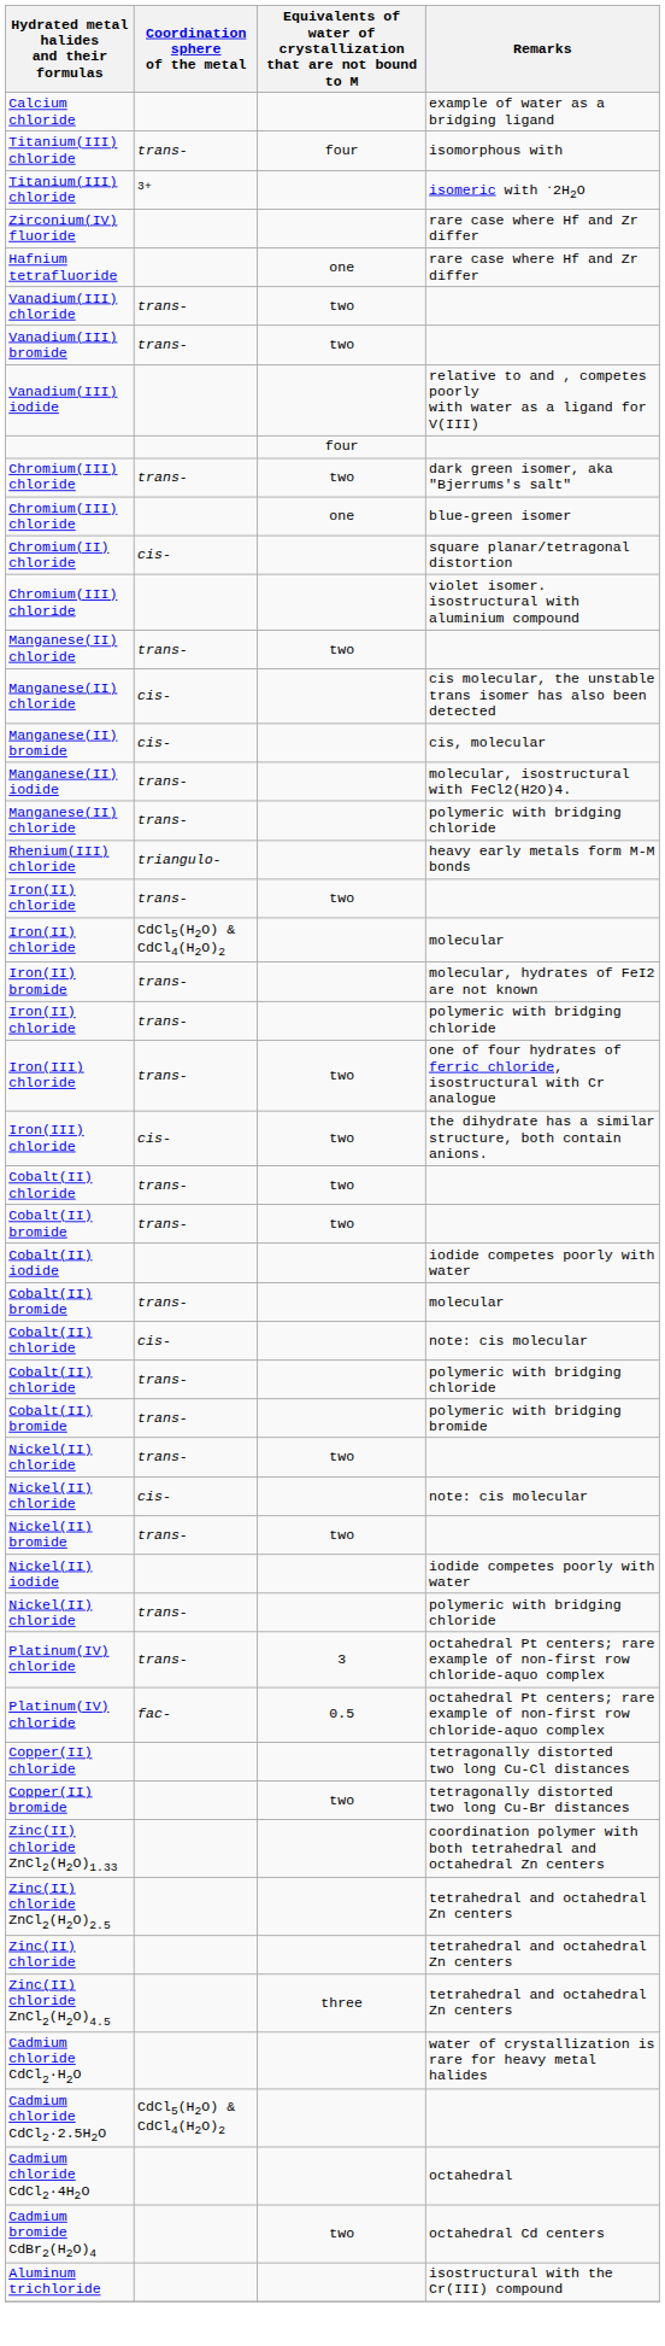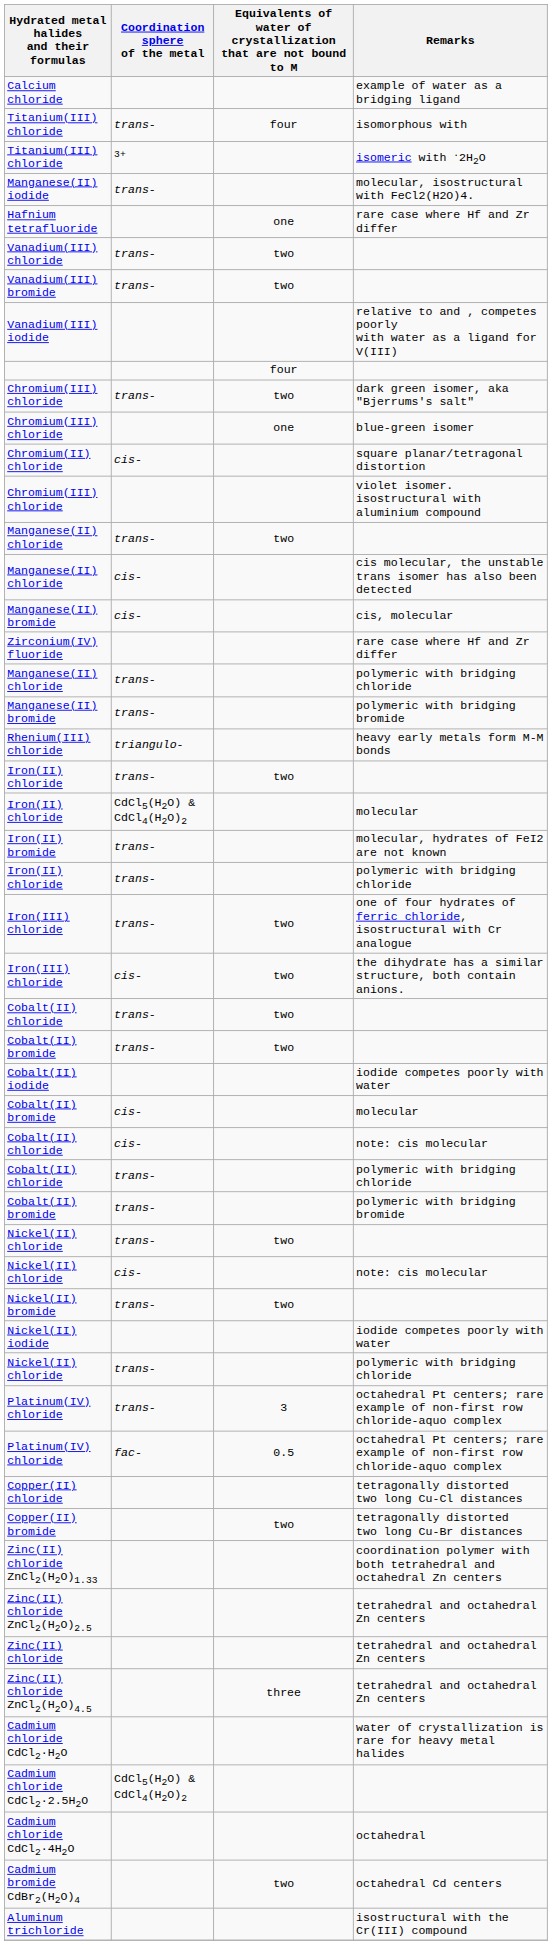rows swapped: Zirconium(IV) fluoride <-> Manganese(II) iodide
+ row: Manganese(II) bromide | trans- | polymeric with bridging bromide
Cobalt(II) bromide / molecular | Coordination sphere of the metal: trans- -> cis-
